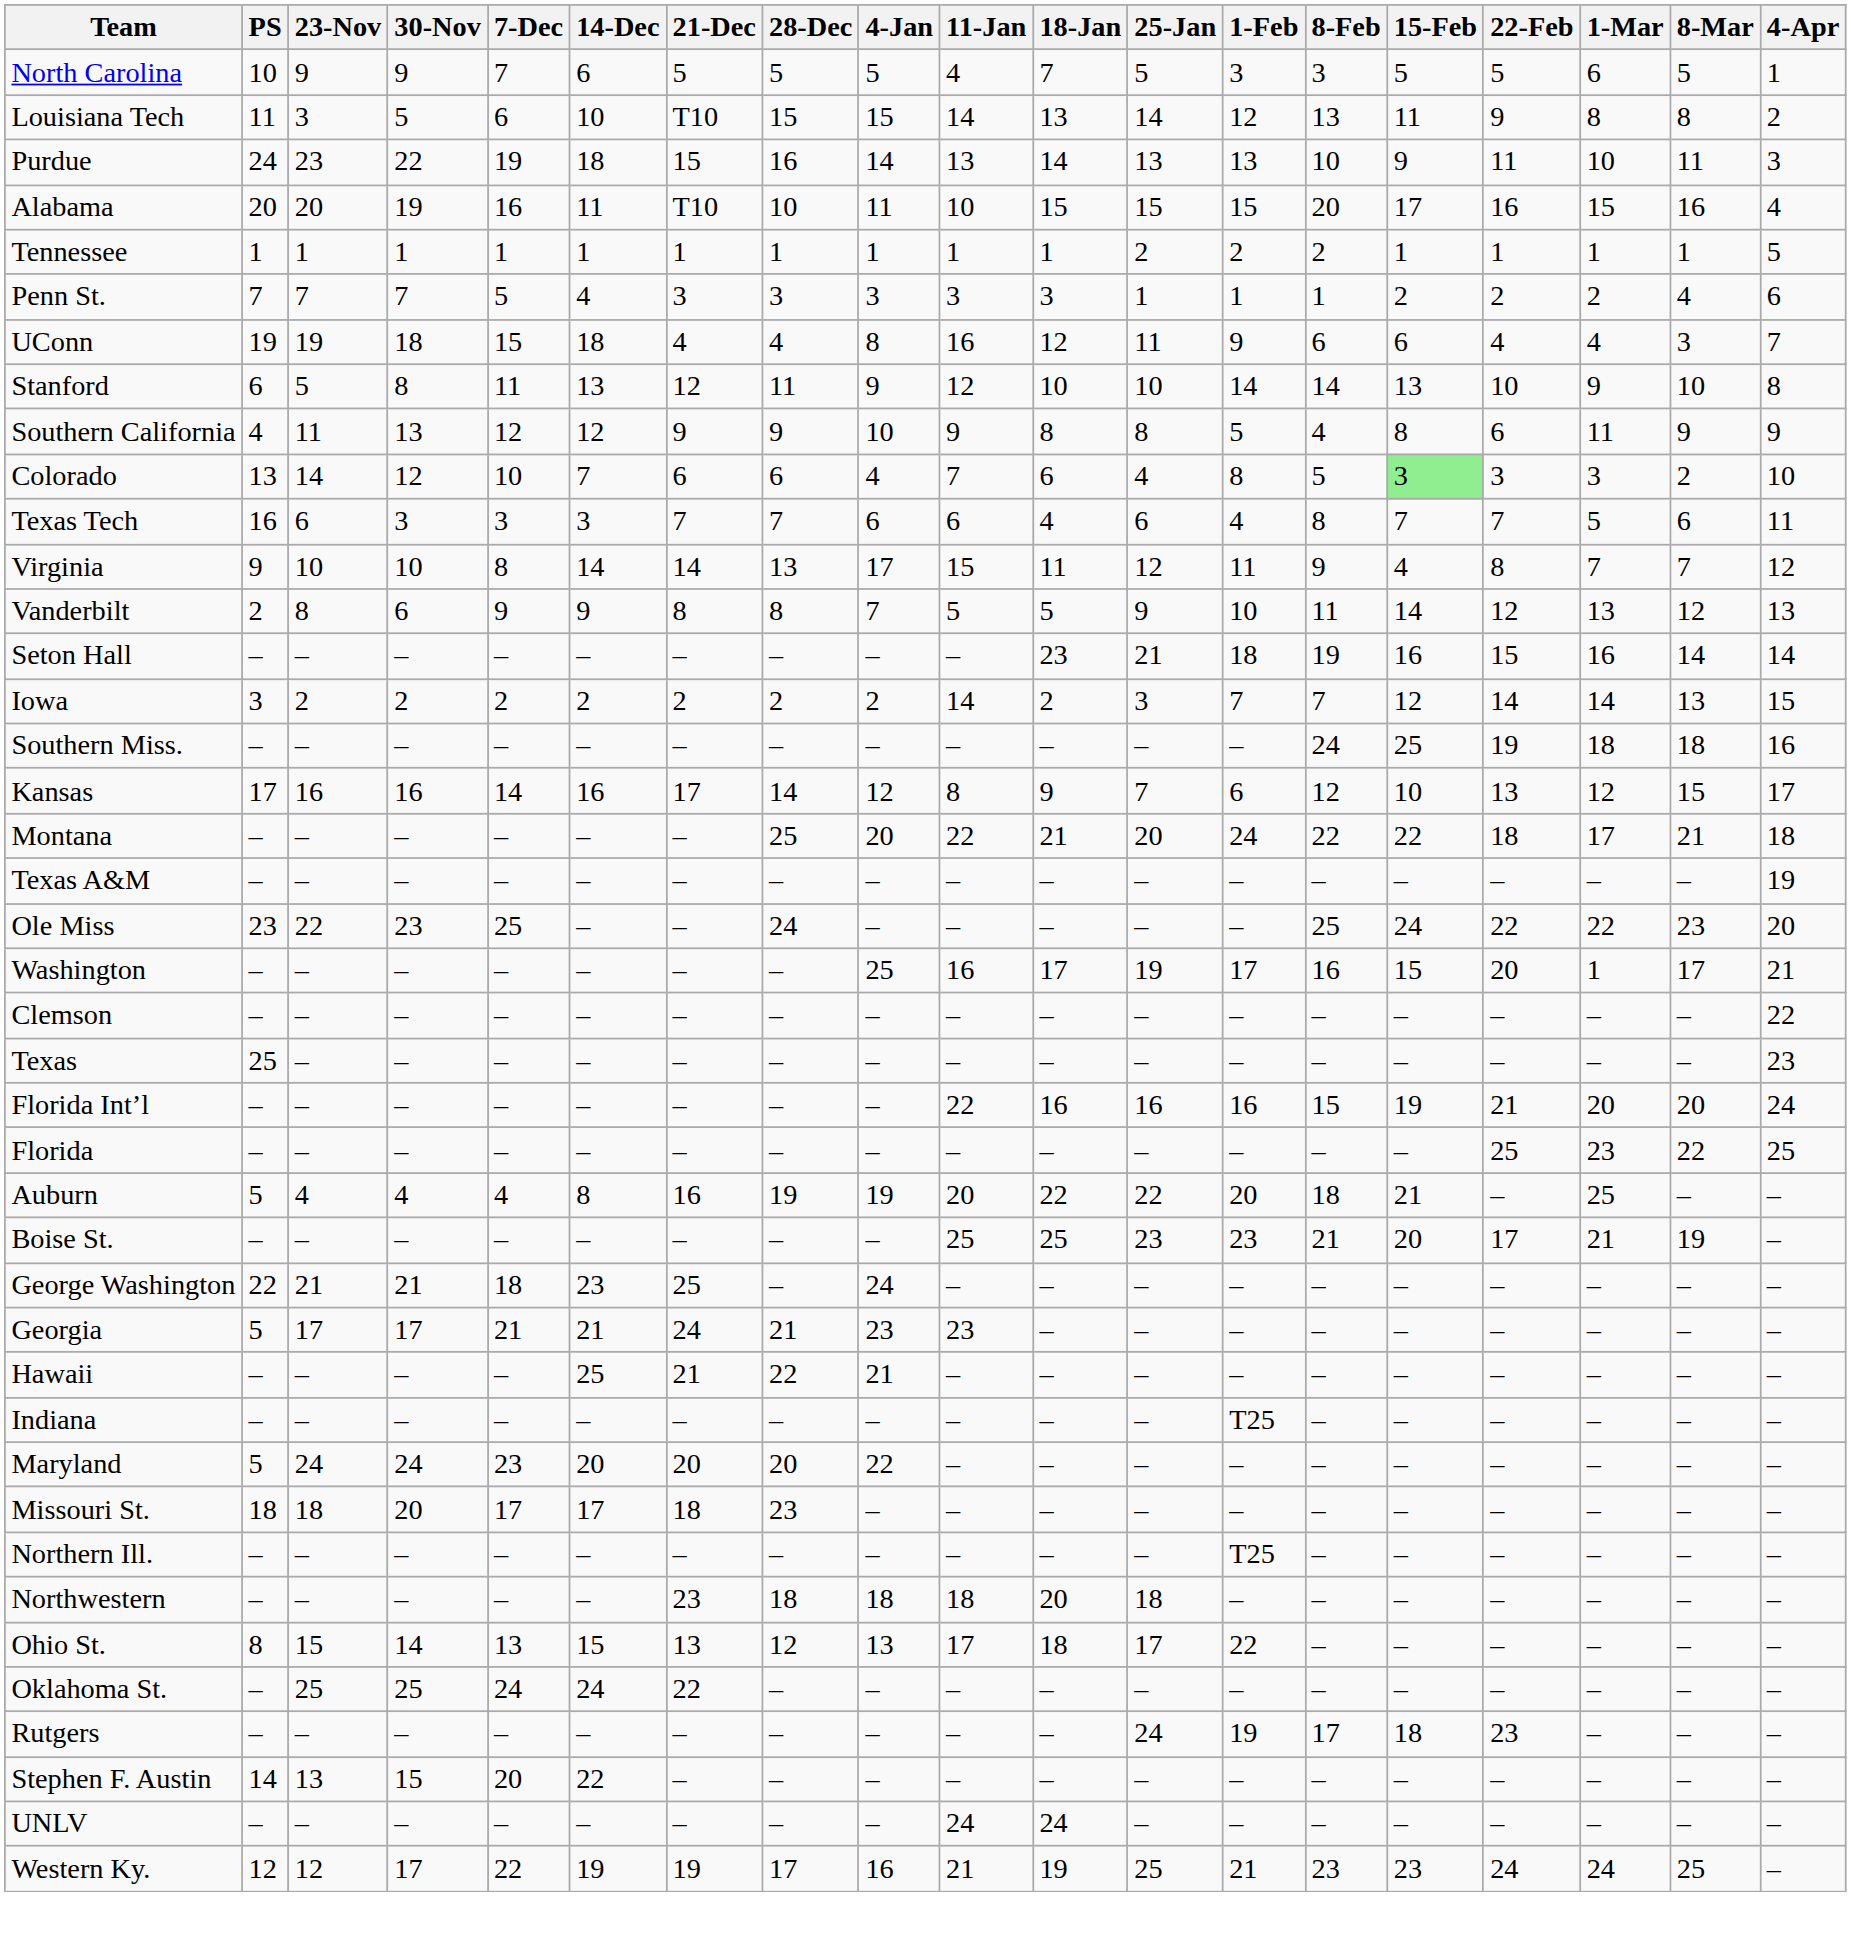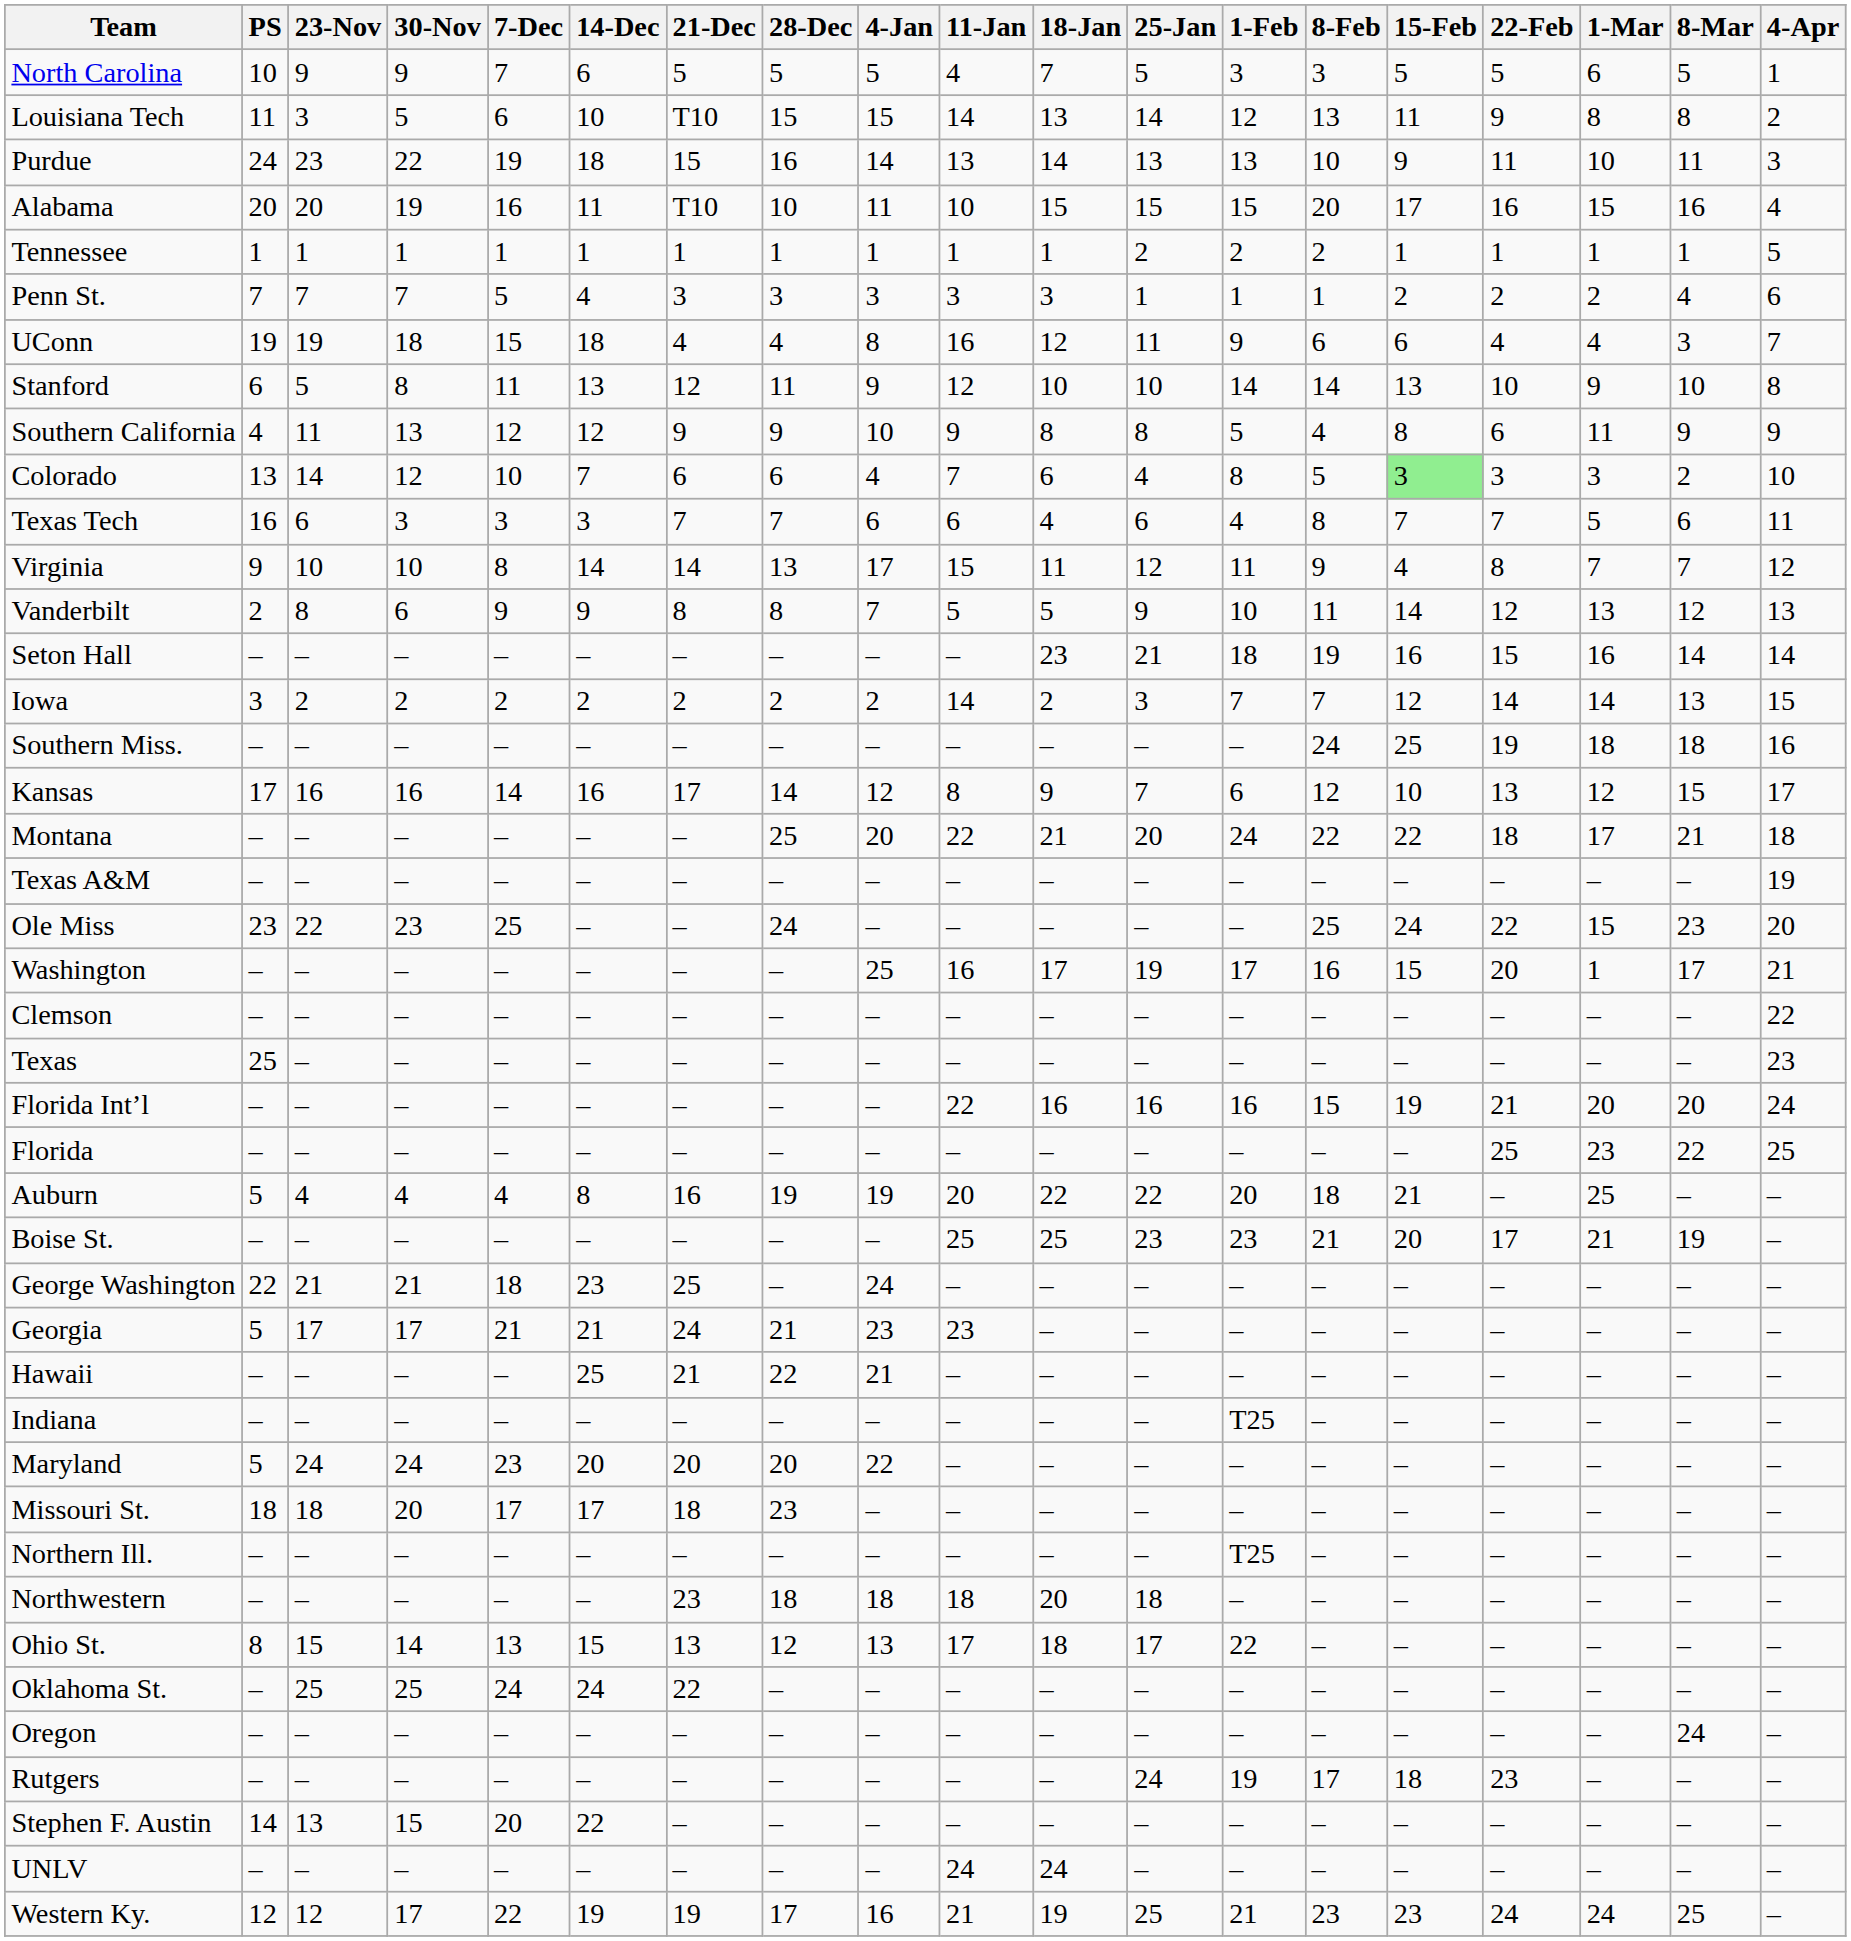Ole Miss | 1-Mar: 22 -> 15
+ row: Oregon | – | – | – | – | – | – | – | – | – | – | – | – | – | – | – | – | 24 | –
